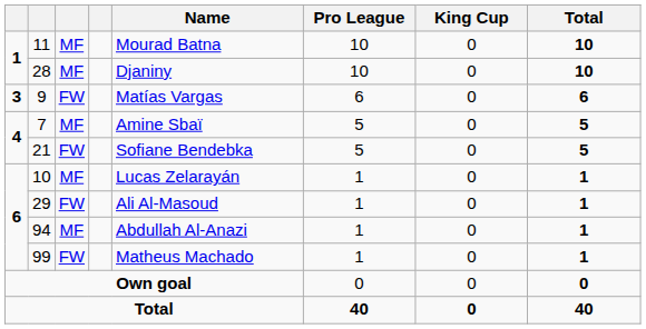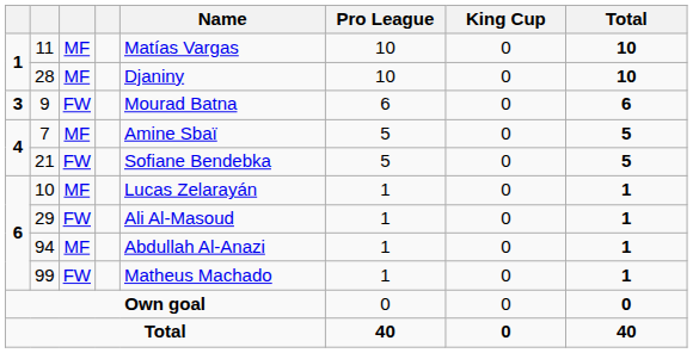11 | Name: Mourad Batna -> Matías Vargas
9 | Name: Matías Vargas -> Mourad Batna
